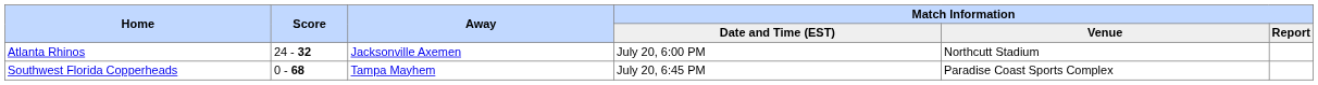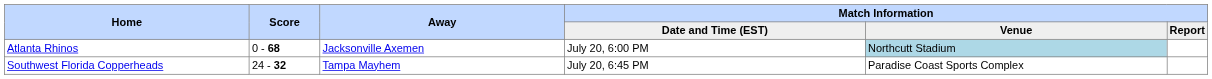Atlanta Rhinos | Score: 24 - 32 -> 0 - 68
Atlanta Rhinos | column 5: no background -> lightblue background
Southwest Florida Copperheads | Score: 0 - 68 -> 24 - 32
